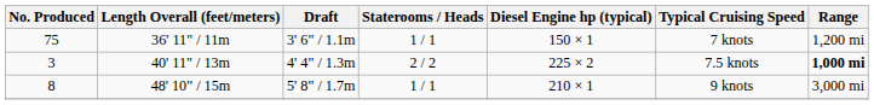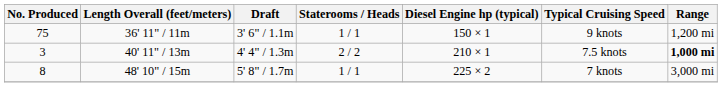75 | Typical Cruising Speed: 7 knots -> 9 knots
3 | Diesel Engine hp (typical): 225 × 2 -> 210 × 1
8 | Diesel Engine hp (typical): 210 × 1 -> 225 × 2
8 | Typical Cruising Speed: 9 knots -> 7 knots
